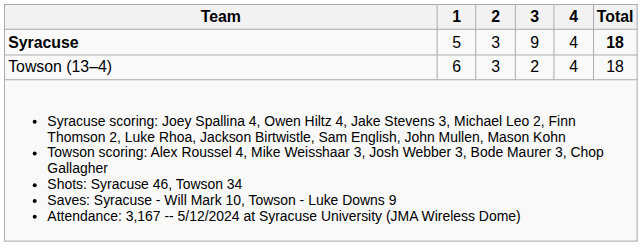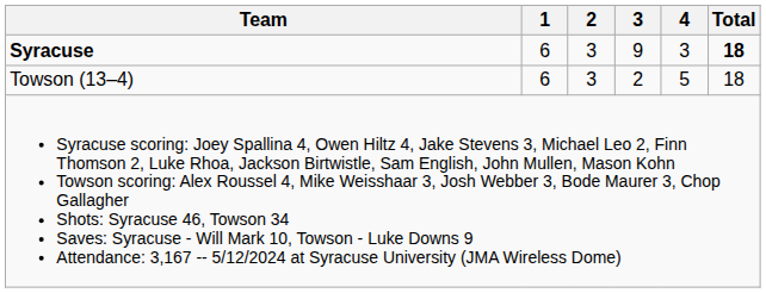Syracuse | 1: 5 -> 6
Syracuse | 4: 4 -> 3
Towson (13–4) | 4: 4 -> 5
